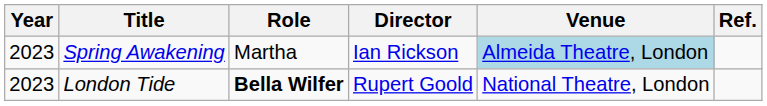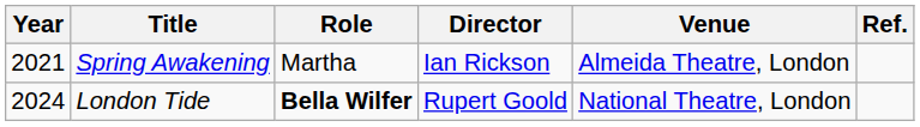Spring Awakening | Year: 2023 -> 2021
Spring Awakening | Venue: lightblue background -> no background
London Tide | Year: 2023 -> 2024
